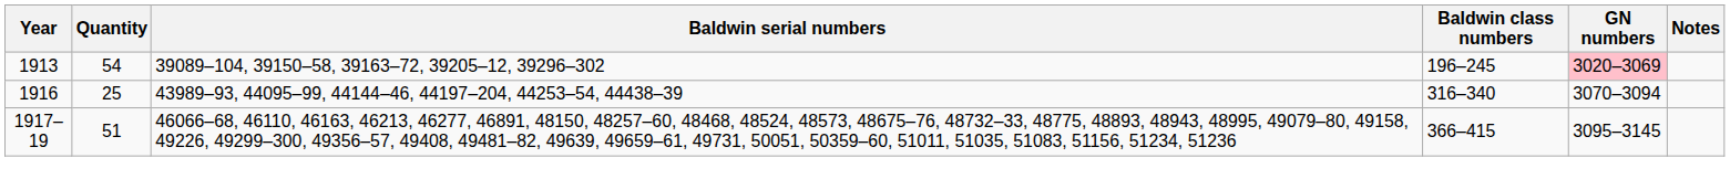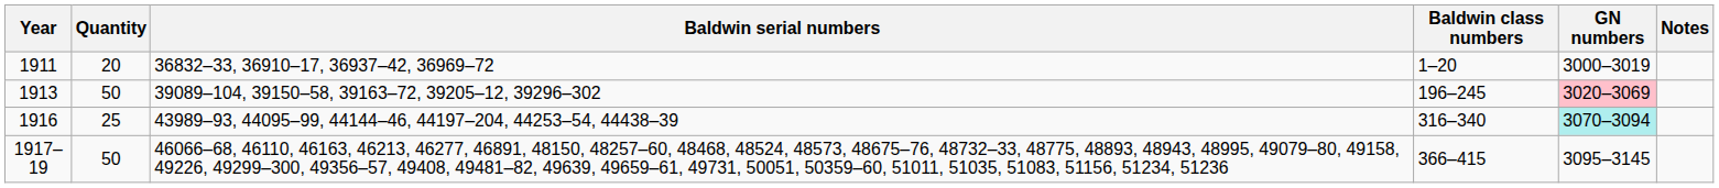+ row: 1911 | 20 | 36832–33, 36910–17, 36937–42, 36969–72 | 1–20 | 3000–3019
1913 | Quantity: 54 -> 50
1916 | GN numbers: no background -> paleturquoise background
1917–19 | Quantity: 51 -> 50
